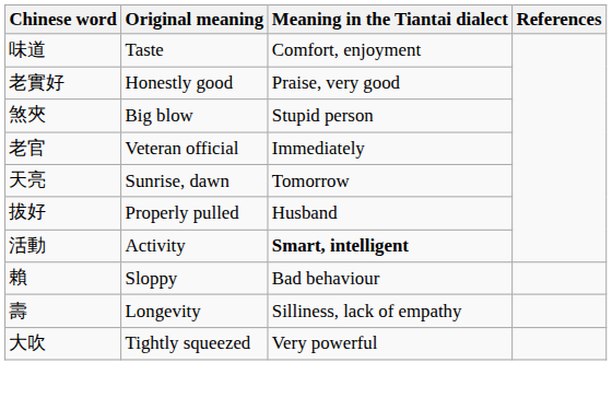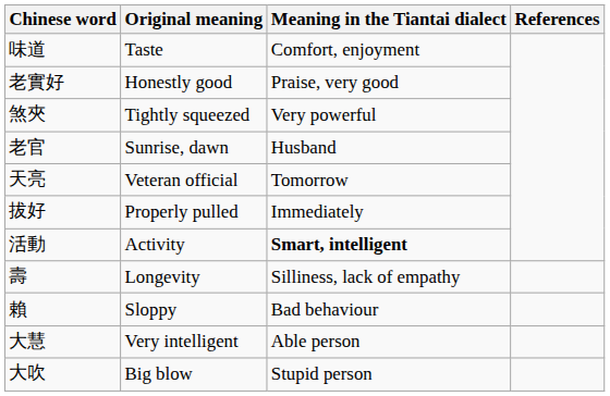煞夾 | Original meaning: Big blow -> Tightly squeezed
煞夾 | Meaning in the Tiantai dialect: Stupid person -> Very powerful
老官 | Original meaning: Veteran official -> Sunrise, dawn
老官 | Meaning in the Tiantai dialect: Immediately -> Husband
天亮 | Original meaning: Sunrise, dawn -> Veteran official
拔好 | Meaning in the Tiantai dialect: Husband -> Immediately
rows swapped: 壽 <-> 賴
+ row: 大慧 | Very intelligent | Able person
大吹 | Original meaning: Tightly squeezed -> Big blow
大吹 | Meaning in the Tiantai dialect: Very powerful -> Stupid person
